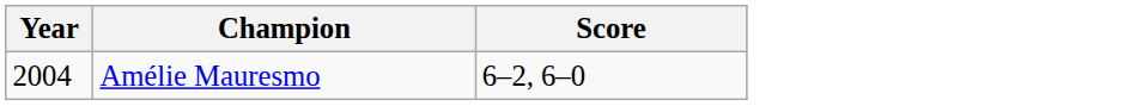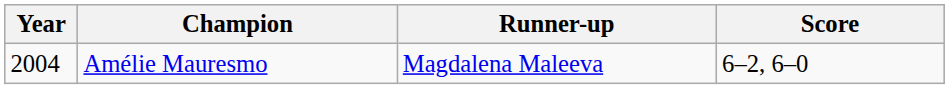+ column: Runner-up | Magdalena Maleeva
